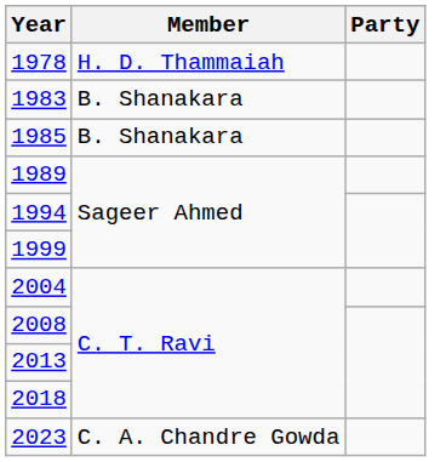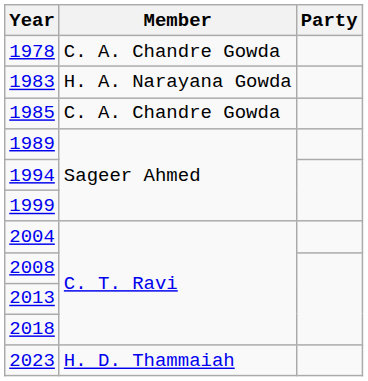1978 | Member: H. D. Thammaiah -> C. A. Chandre Gowda
1983 | Member: B. Shanakara -> H. A. Narayana Gowda
1985 | Member: B. Shanakara -> C. A. Chandre Gowda
2023 | Member: C. A. Chandre Gowda -> H. D. Thammaiah
